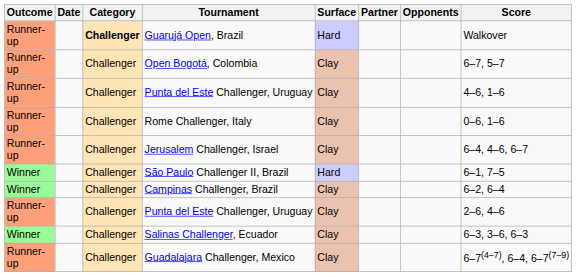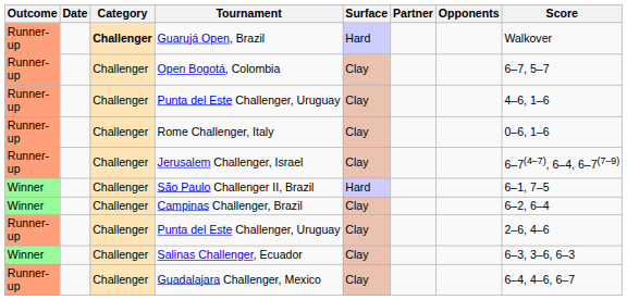Jerusalem Challenger, Israel | Score: 6–4, 4–6, 6–7 -> 6–7(4–7), 6–4, 6–7(7–9)
Guadalajara Challenger, Mexico | Score: 6–7(4–7), 6–4, 6–7(7–9) -> 6–4, 4–6, 6–7
